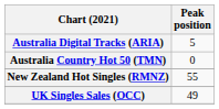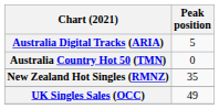New Zealand Hot Singles (RMNZ) | Peak position: 55 -> 35
